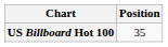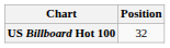US Billboard Hot 100 | Position: 35 -> 32
